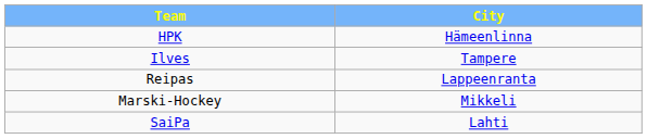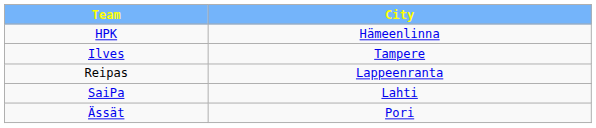- row: Marski-Hockey | Mikkeli
+ row: Ässät | Pori
